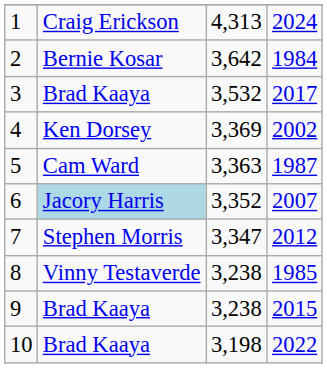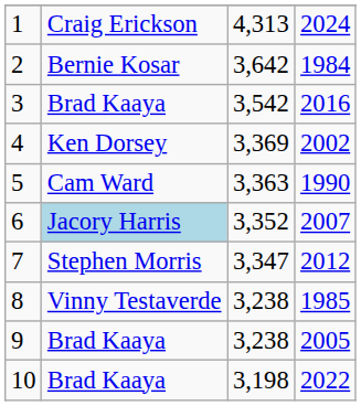3 | column 3: 3,532 -> 3,542
3 | column 4: 2017 -> 2016
5 | column 4: 1987 -> 1990
9 | column 4: 2015 -> 2005
